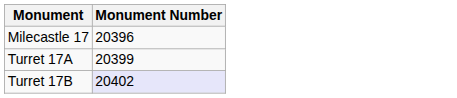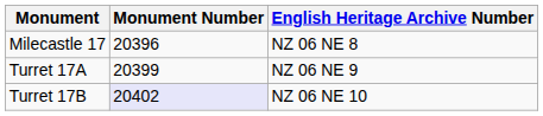+ column: English Heritage Archive Number | NZ 06 NE 8 | NZ 06 NE 9 | NZ 06 NE 10
